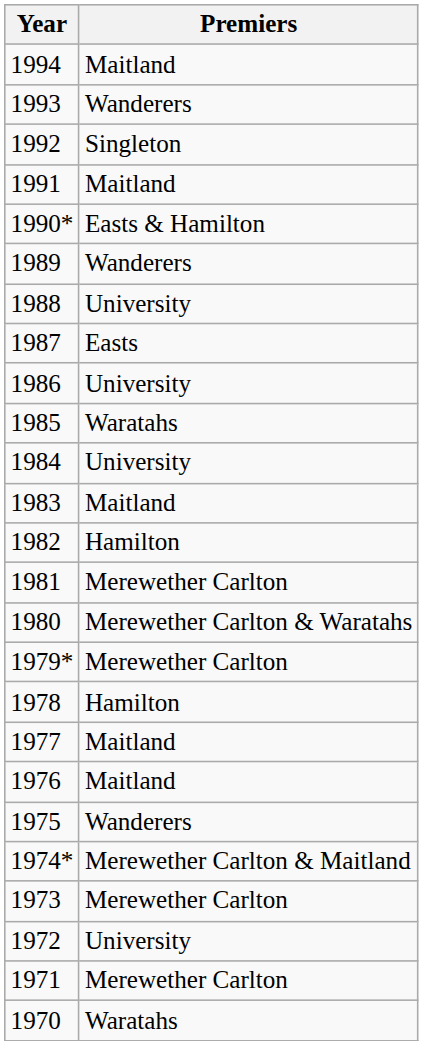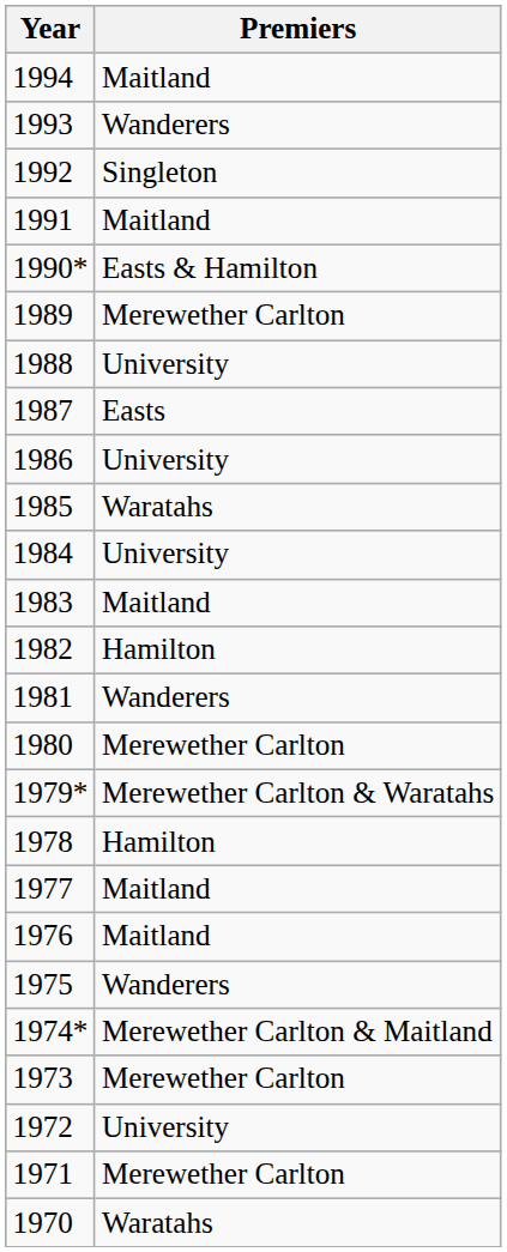1989 | Premiers: Wanderers -> Merewether Carlton
1981 | Premiers: Merewether Carlton -> Wanderers
1980 | Premiers: Merewether Carlton & Waratahs -> Merewether Carlton
1979* | Premiers: Merewether Carlton -> Merewether Carlton & Waratahs
